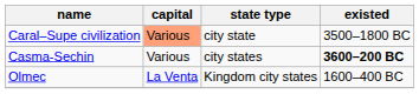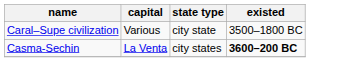Caral–Supe civilization | capital: lightsalmon background -> no background
Casma-Sechin | capital: Various -> La Venta
- row: Olmec | La Venta | Kingdom city states | 1600–400 BC
